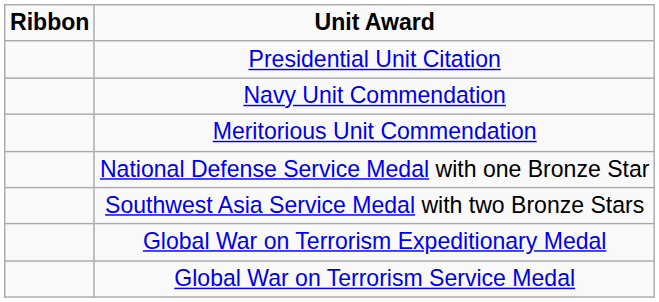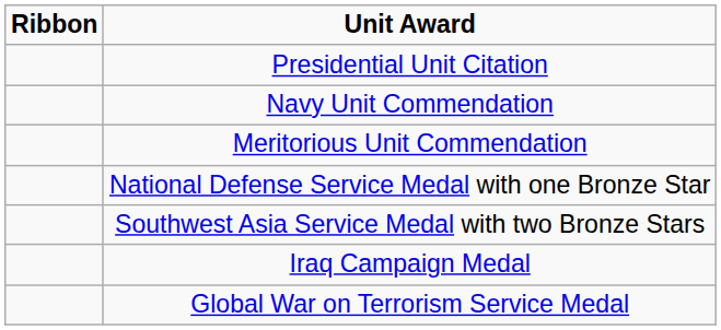+ row: Iraq Campaign Medal
- row: Global War on Terrorism Expeditionary Medal
